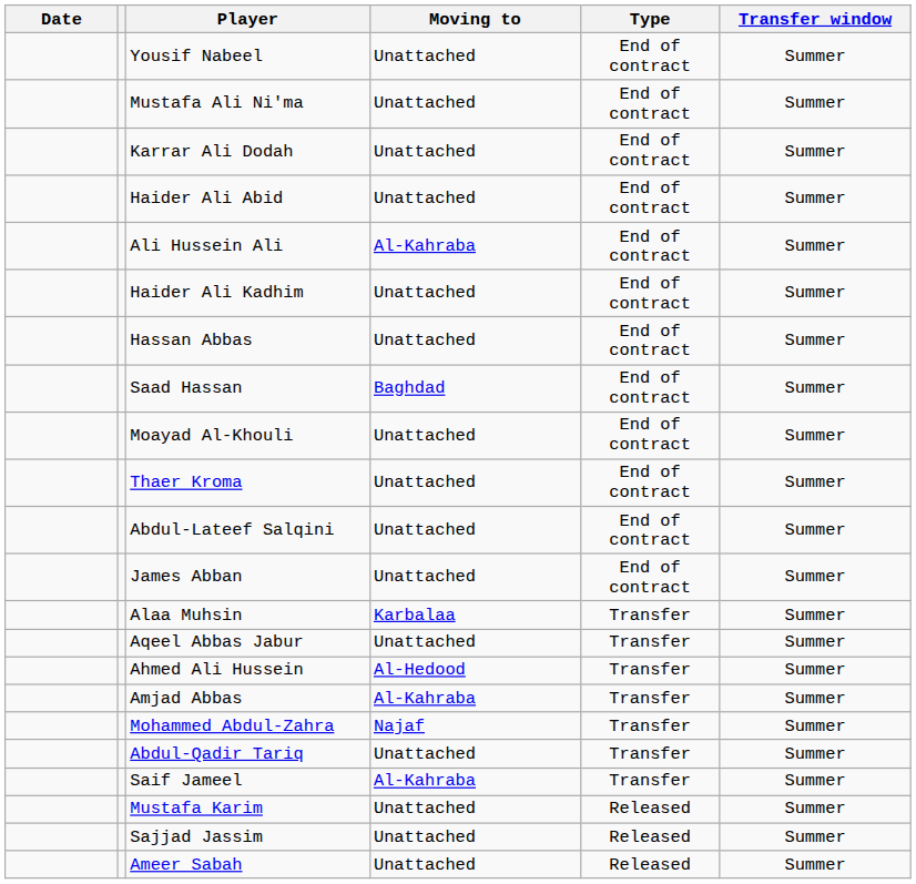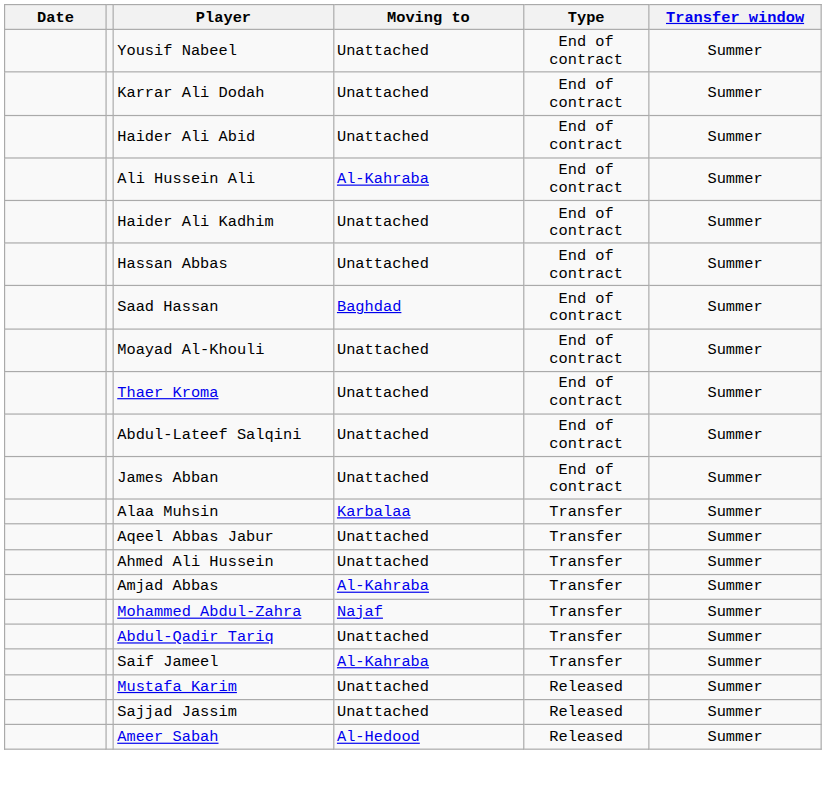- row: Mustafa Ali Ni'ma | Unattached | End of contract | Summer
Ahmed Ali Hussein | Moving to: Al-Hedood -> Unattached
Ameer Sabah | Moving to: Unattached -> Al-Hedood
